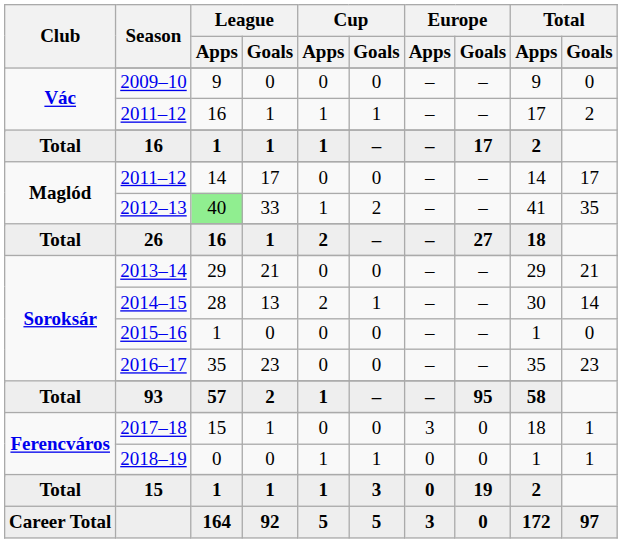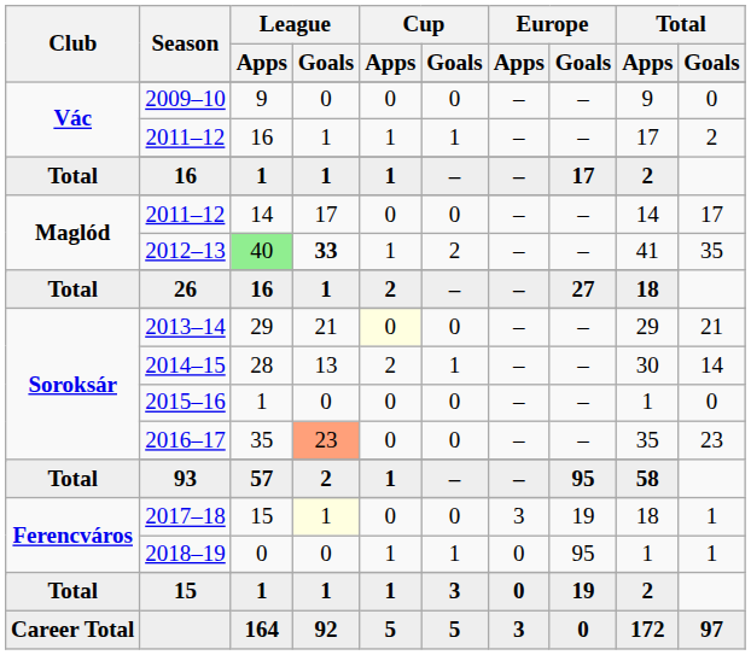2012–13 | League / Goals: normal -> bold
2013–14 | Cup / Apps: no background -> lightyellow background
2016–17 | League / Goals: no background -> lightsalmon background
2017–18 | League / Goals: no background -> lightyellow background
2017–18 | Europe / Goals: 0 -> 19
2018–19 | Europe / Goals: 0 -> 95
